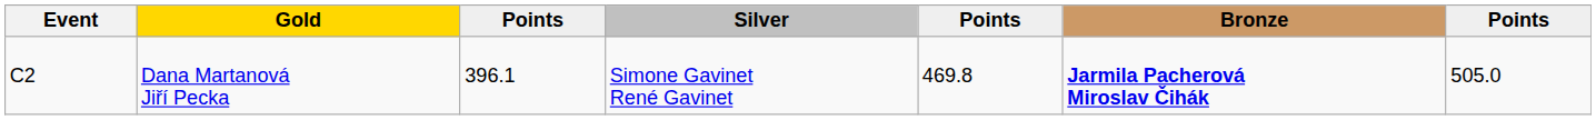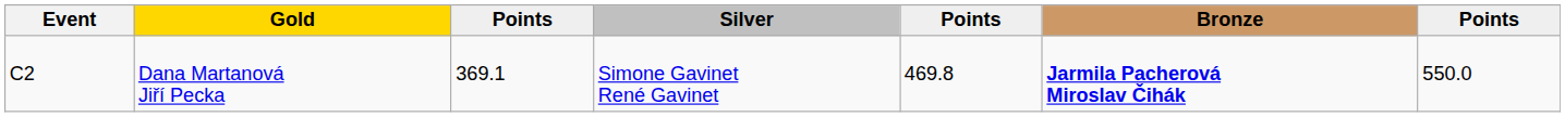Dana Martanová Jiří Pecka | column 3: 396.1 -> 369.1
Dana Martanová Jiří Pecka | column 7: 505.0 -> 550.0
